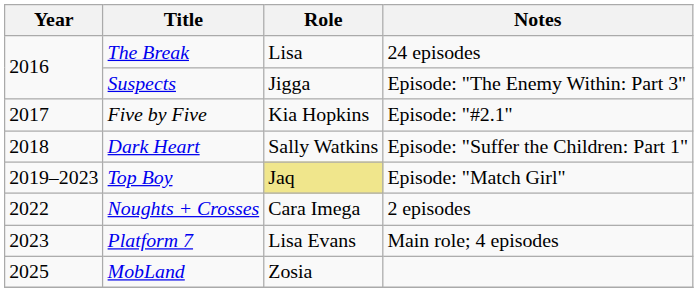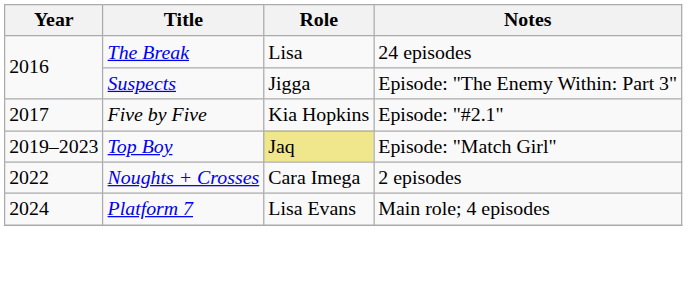- row: 2018 | Dark Heart | Sally Watkins | Episode: "Suffer the Children: Part 1"
Platform 7 | Year: 2023 -> 2024
- row: 2025 | MobLand | Zosia
